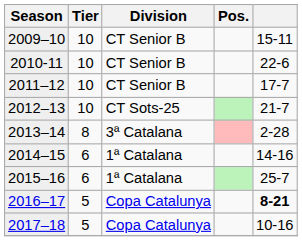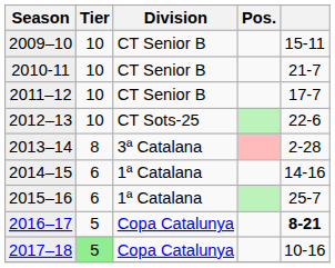2010-11 | column 5: 22-6 -> 21-7
2012–13 | column 5: 21-7 -> 22-6
2017–18 | Tier: no background -> lightgreen background
